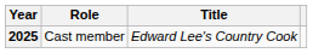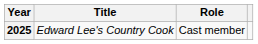columns swapped: Title <-> Role
